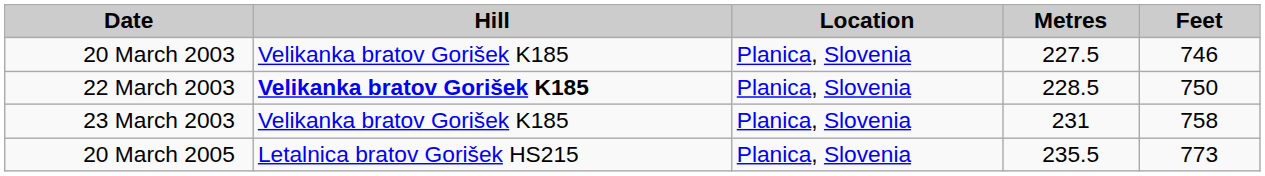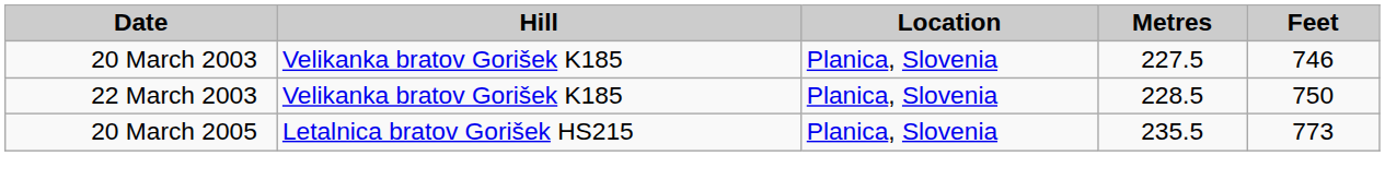22 March 2003 | Hill: bold -> normal
- row: 23 March 2003 | Velikanka bratov Gorišek K185 | Planica, Slovenia | 231 | 758
